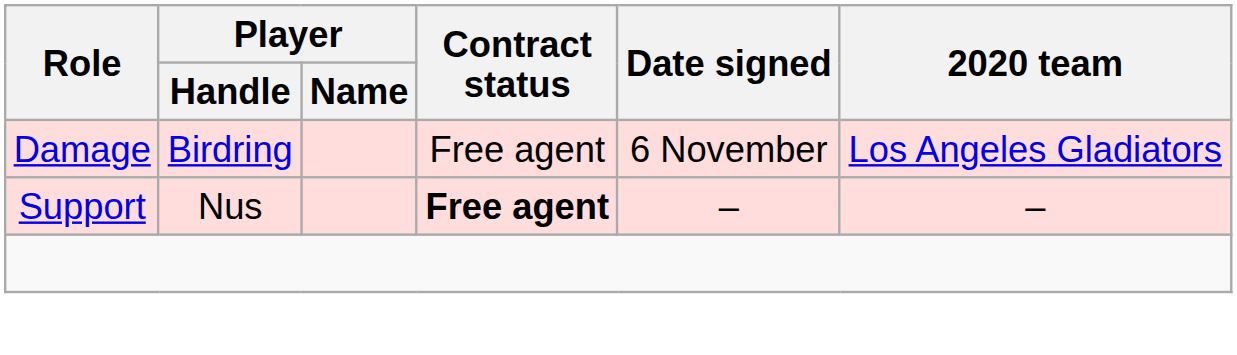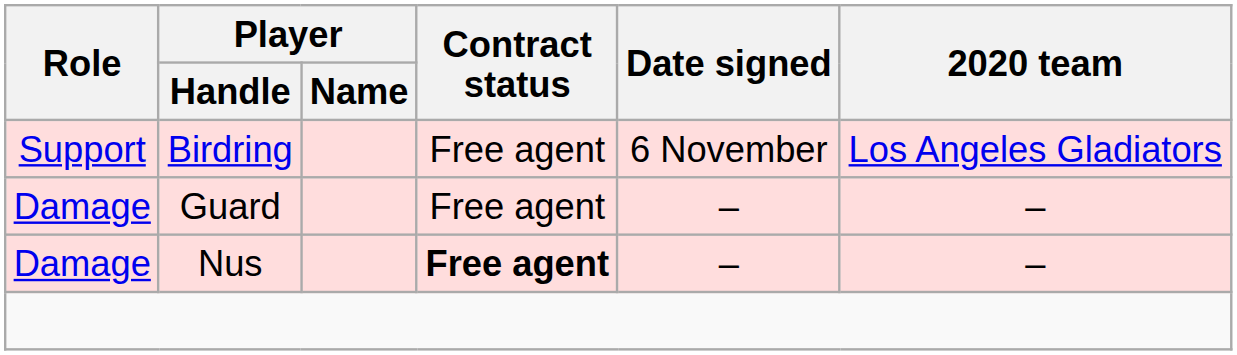Birdring | Role: Damage -> Support
+ row: Damage | Guard | Free agent | – | –
Nus | Role: Support -> Damage
